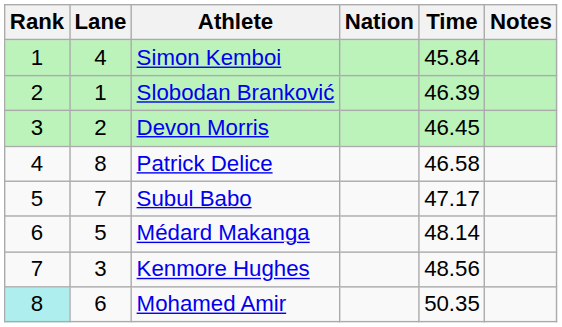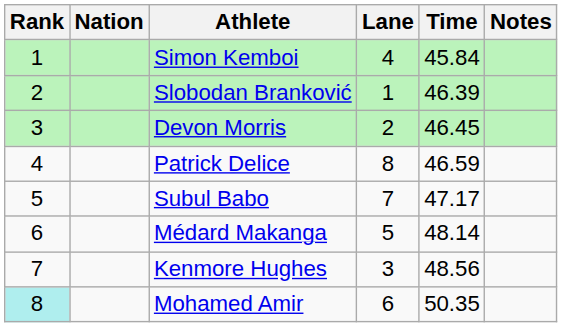columns swapped: Lane <-> Nation
Patrick Delice | Time: 46.58 -> 46.59
